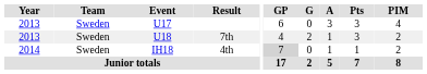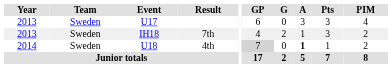7th | Event: U18 -> IH18
4th | Event: IH18 -> U18
4th | A: normal -> bold
